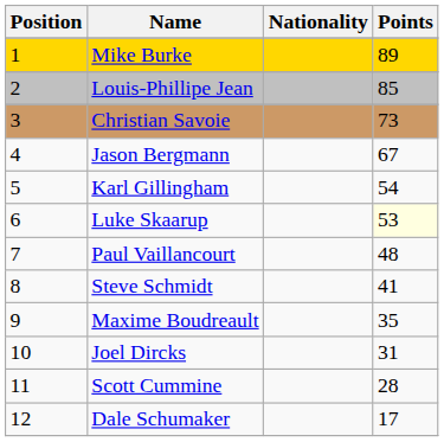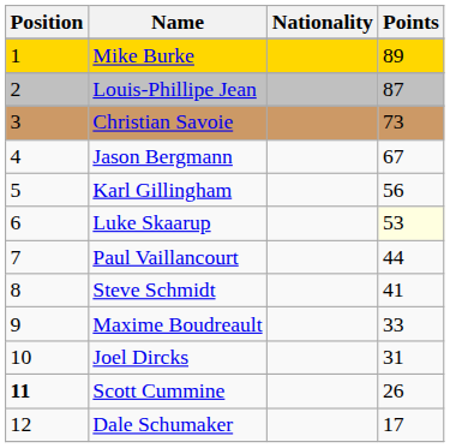Louis-Phillipe Jean | Points: 85 -> 87
Karl Gillingham | Points: 54 -> 56
Paul Vaillancourt | Points: 48 -> 44
Maxime Boudreault | Points: 35 -> 33
Scott Cummine | Position: normal -> bold
Scott Cummine | Points: 28 -> 26
